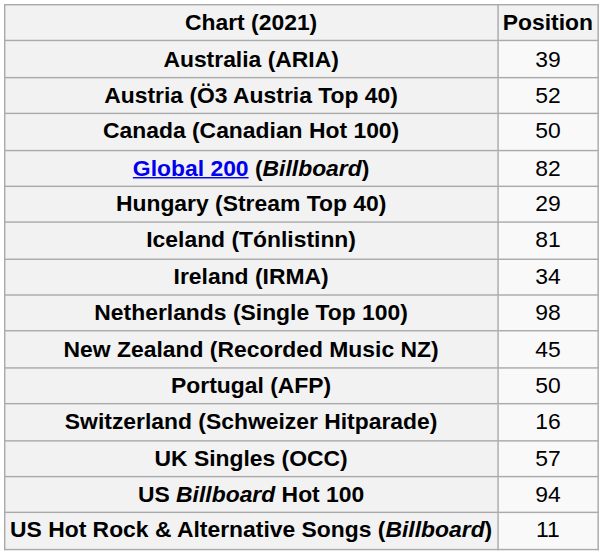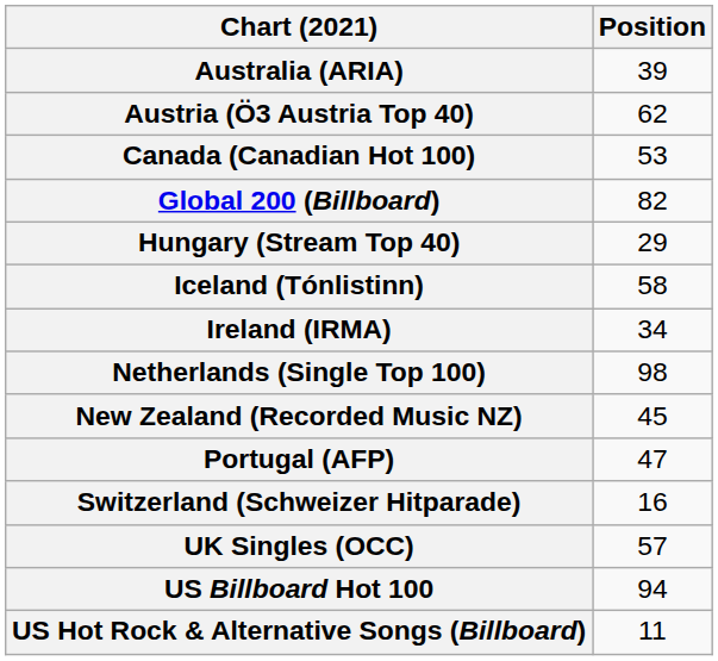Austria (Ö3 Austria Top 40) | Position: 52 -> 62
Canada (Canadian Hot 100) | Position: 50 -> 53
Iceland (Tónlistinn) | Position: 81 -> 58
Portugal (AFP) | Position: 50 -> 47
